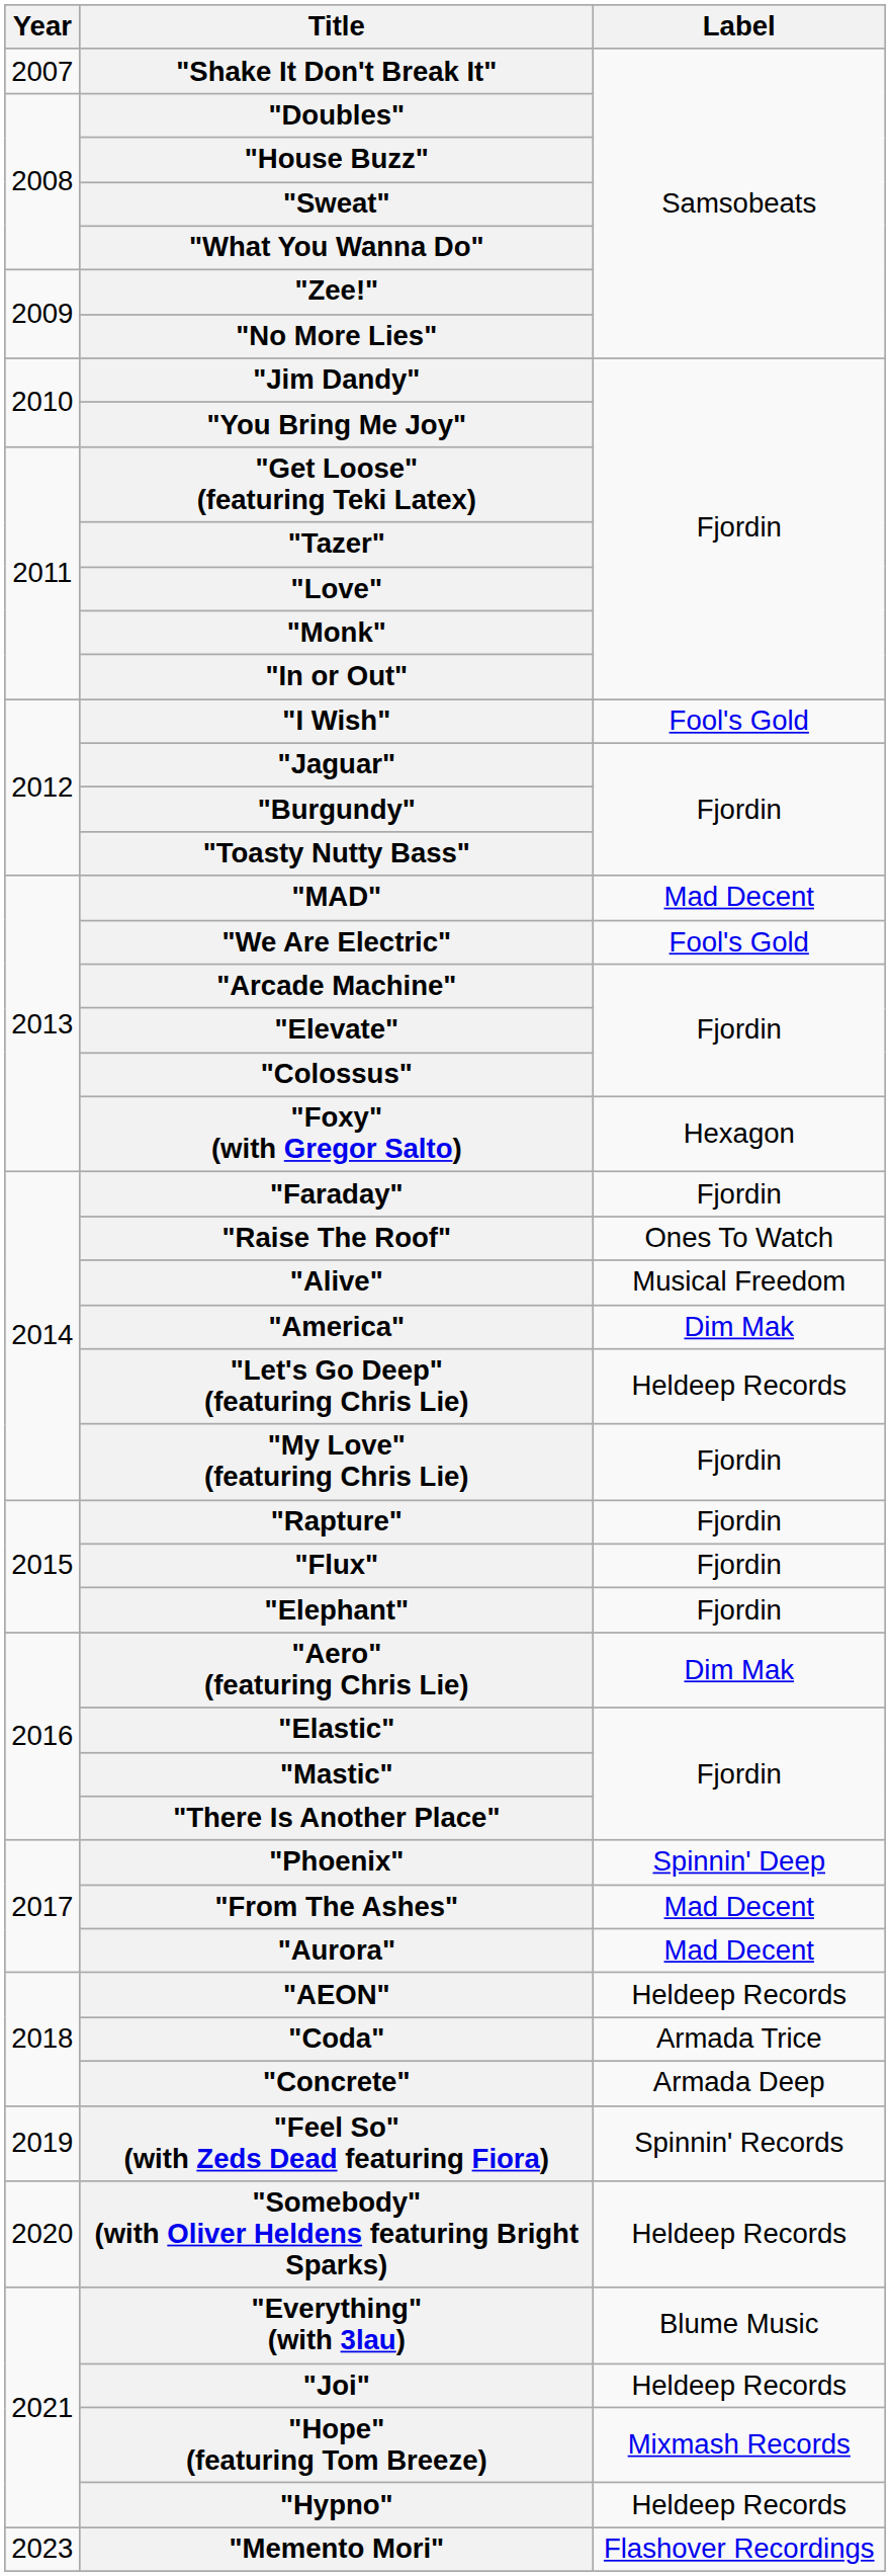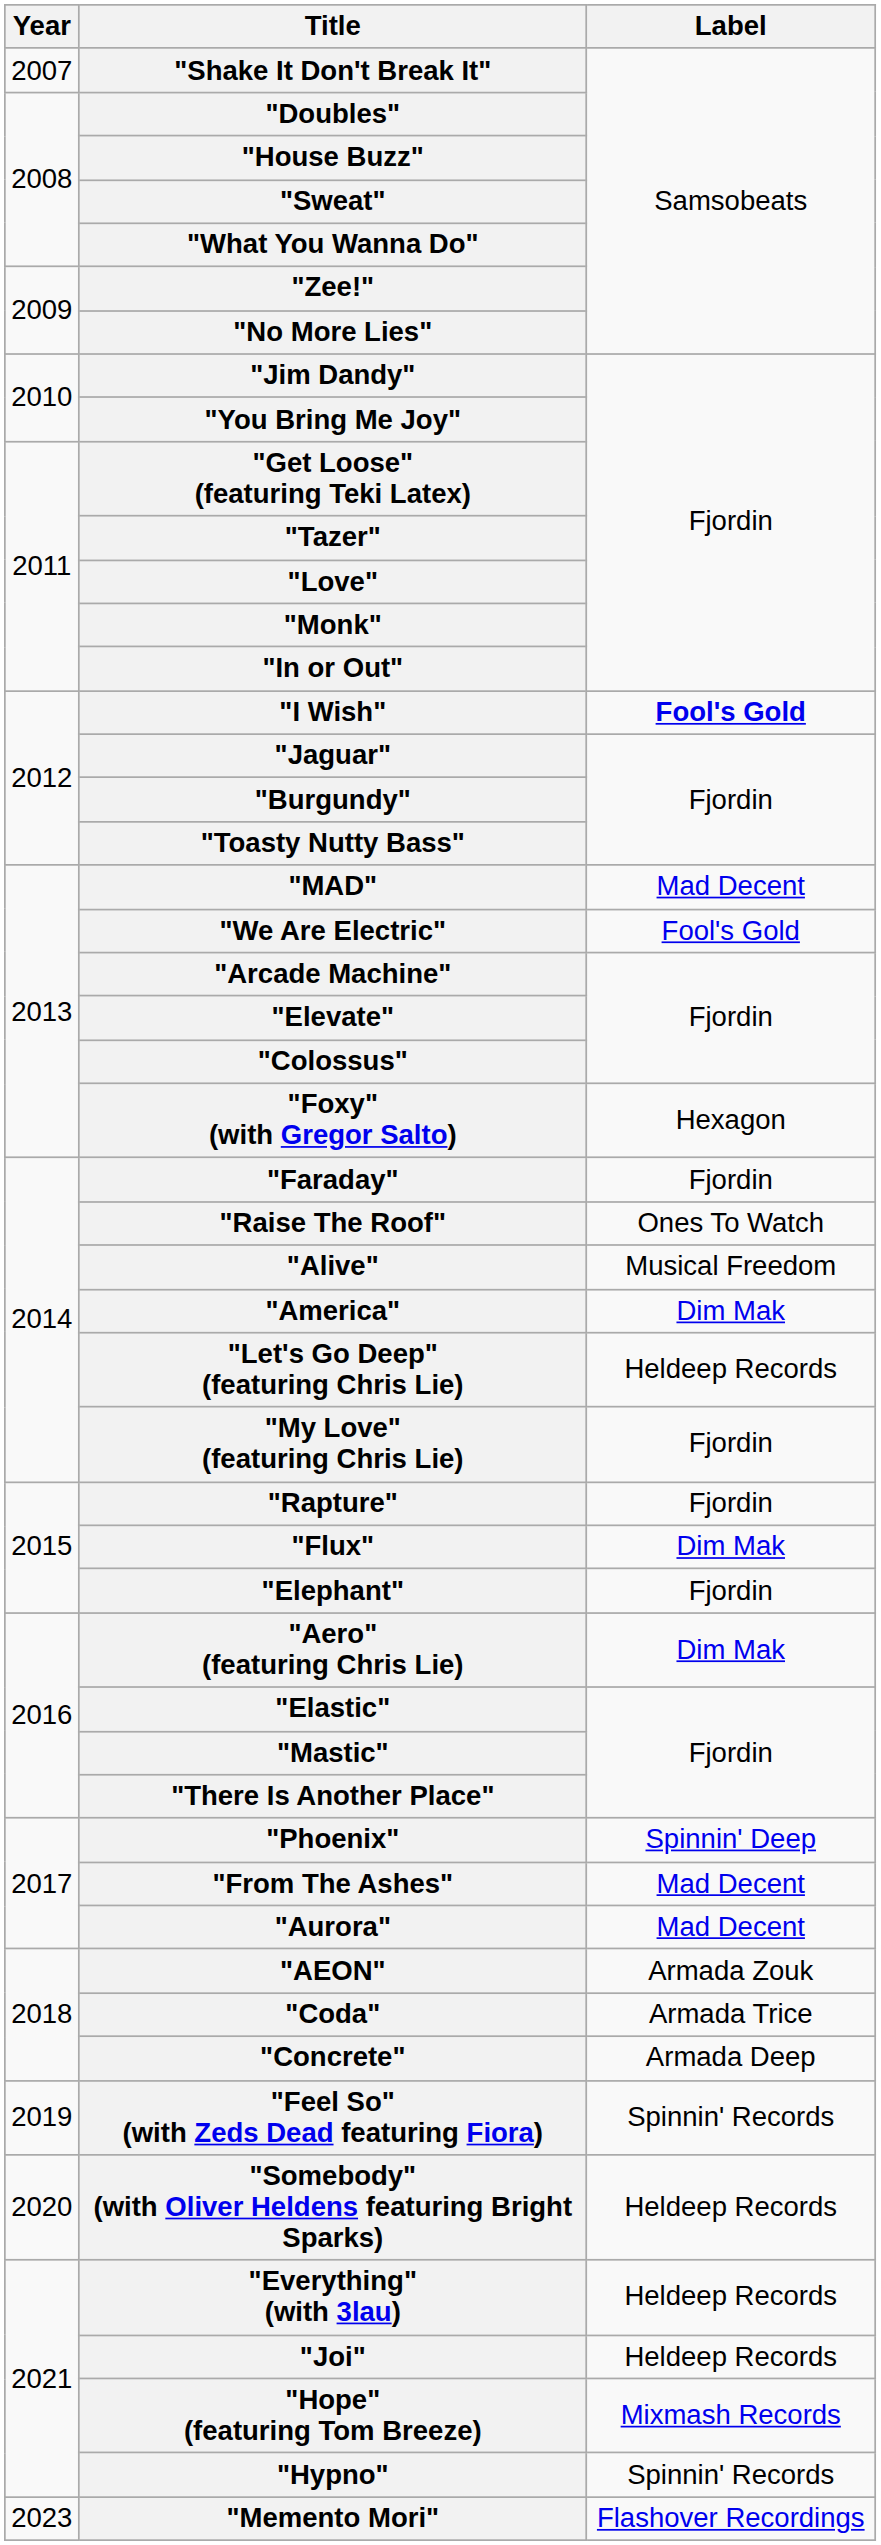"I Wish" | Label: normal -> bold
"Flux" | Label: Fjordin -> Dim Mak
"AEON" | Label: Heldeep Records -> Armada Zouk
"Everything" (with 3lau) | Label: Blume Music -> Heldeep Records
"Hypno" | Label: Heldeep Records -> Spinnin' Records
